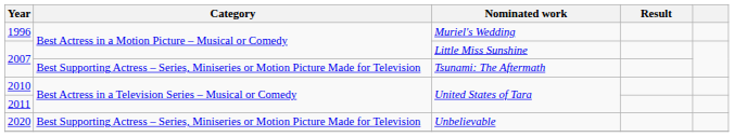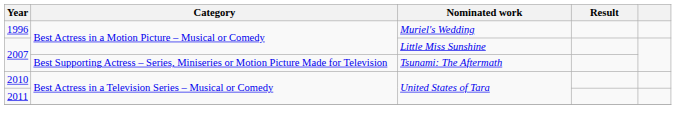- row: 2020 | Best Supporting Actress – Series, Miniseries or Motion Picture Made for Television | Unbelievable
